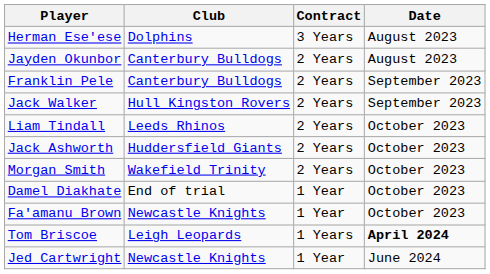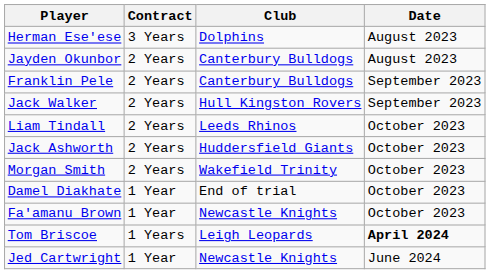columns swapped: Club <-> Contract
